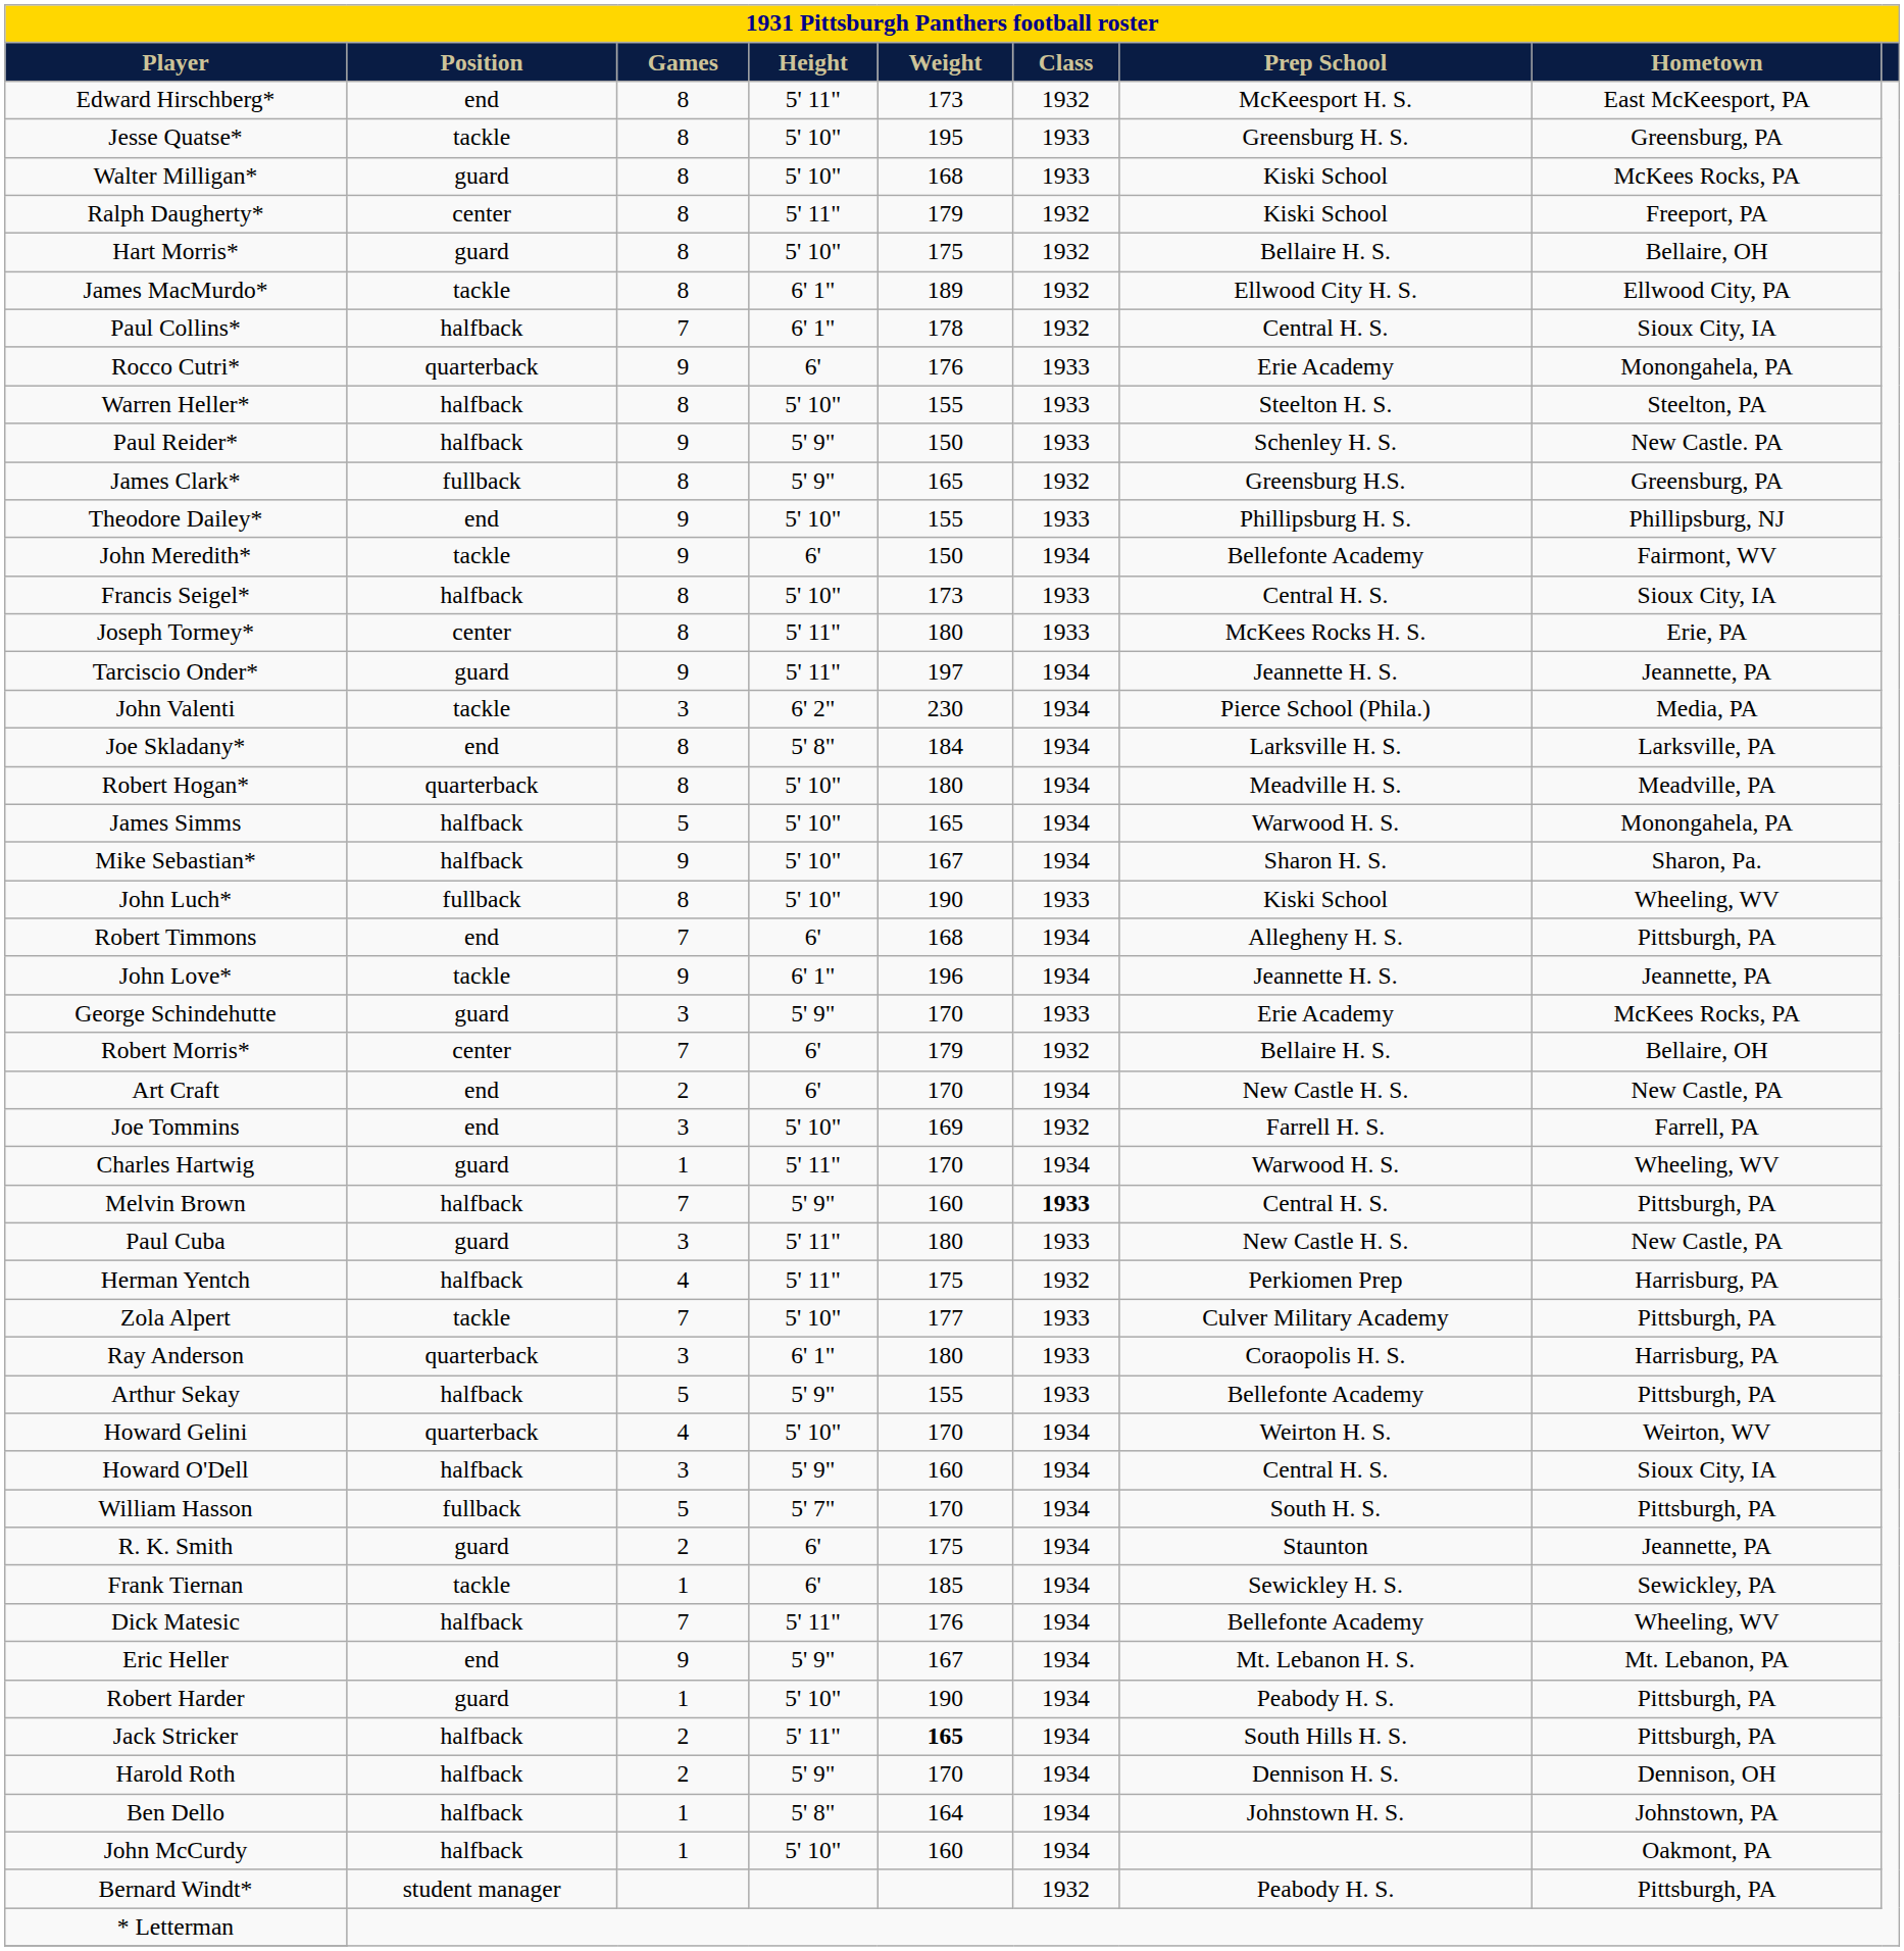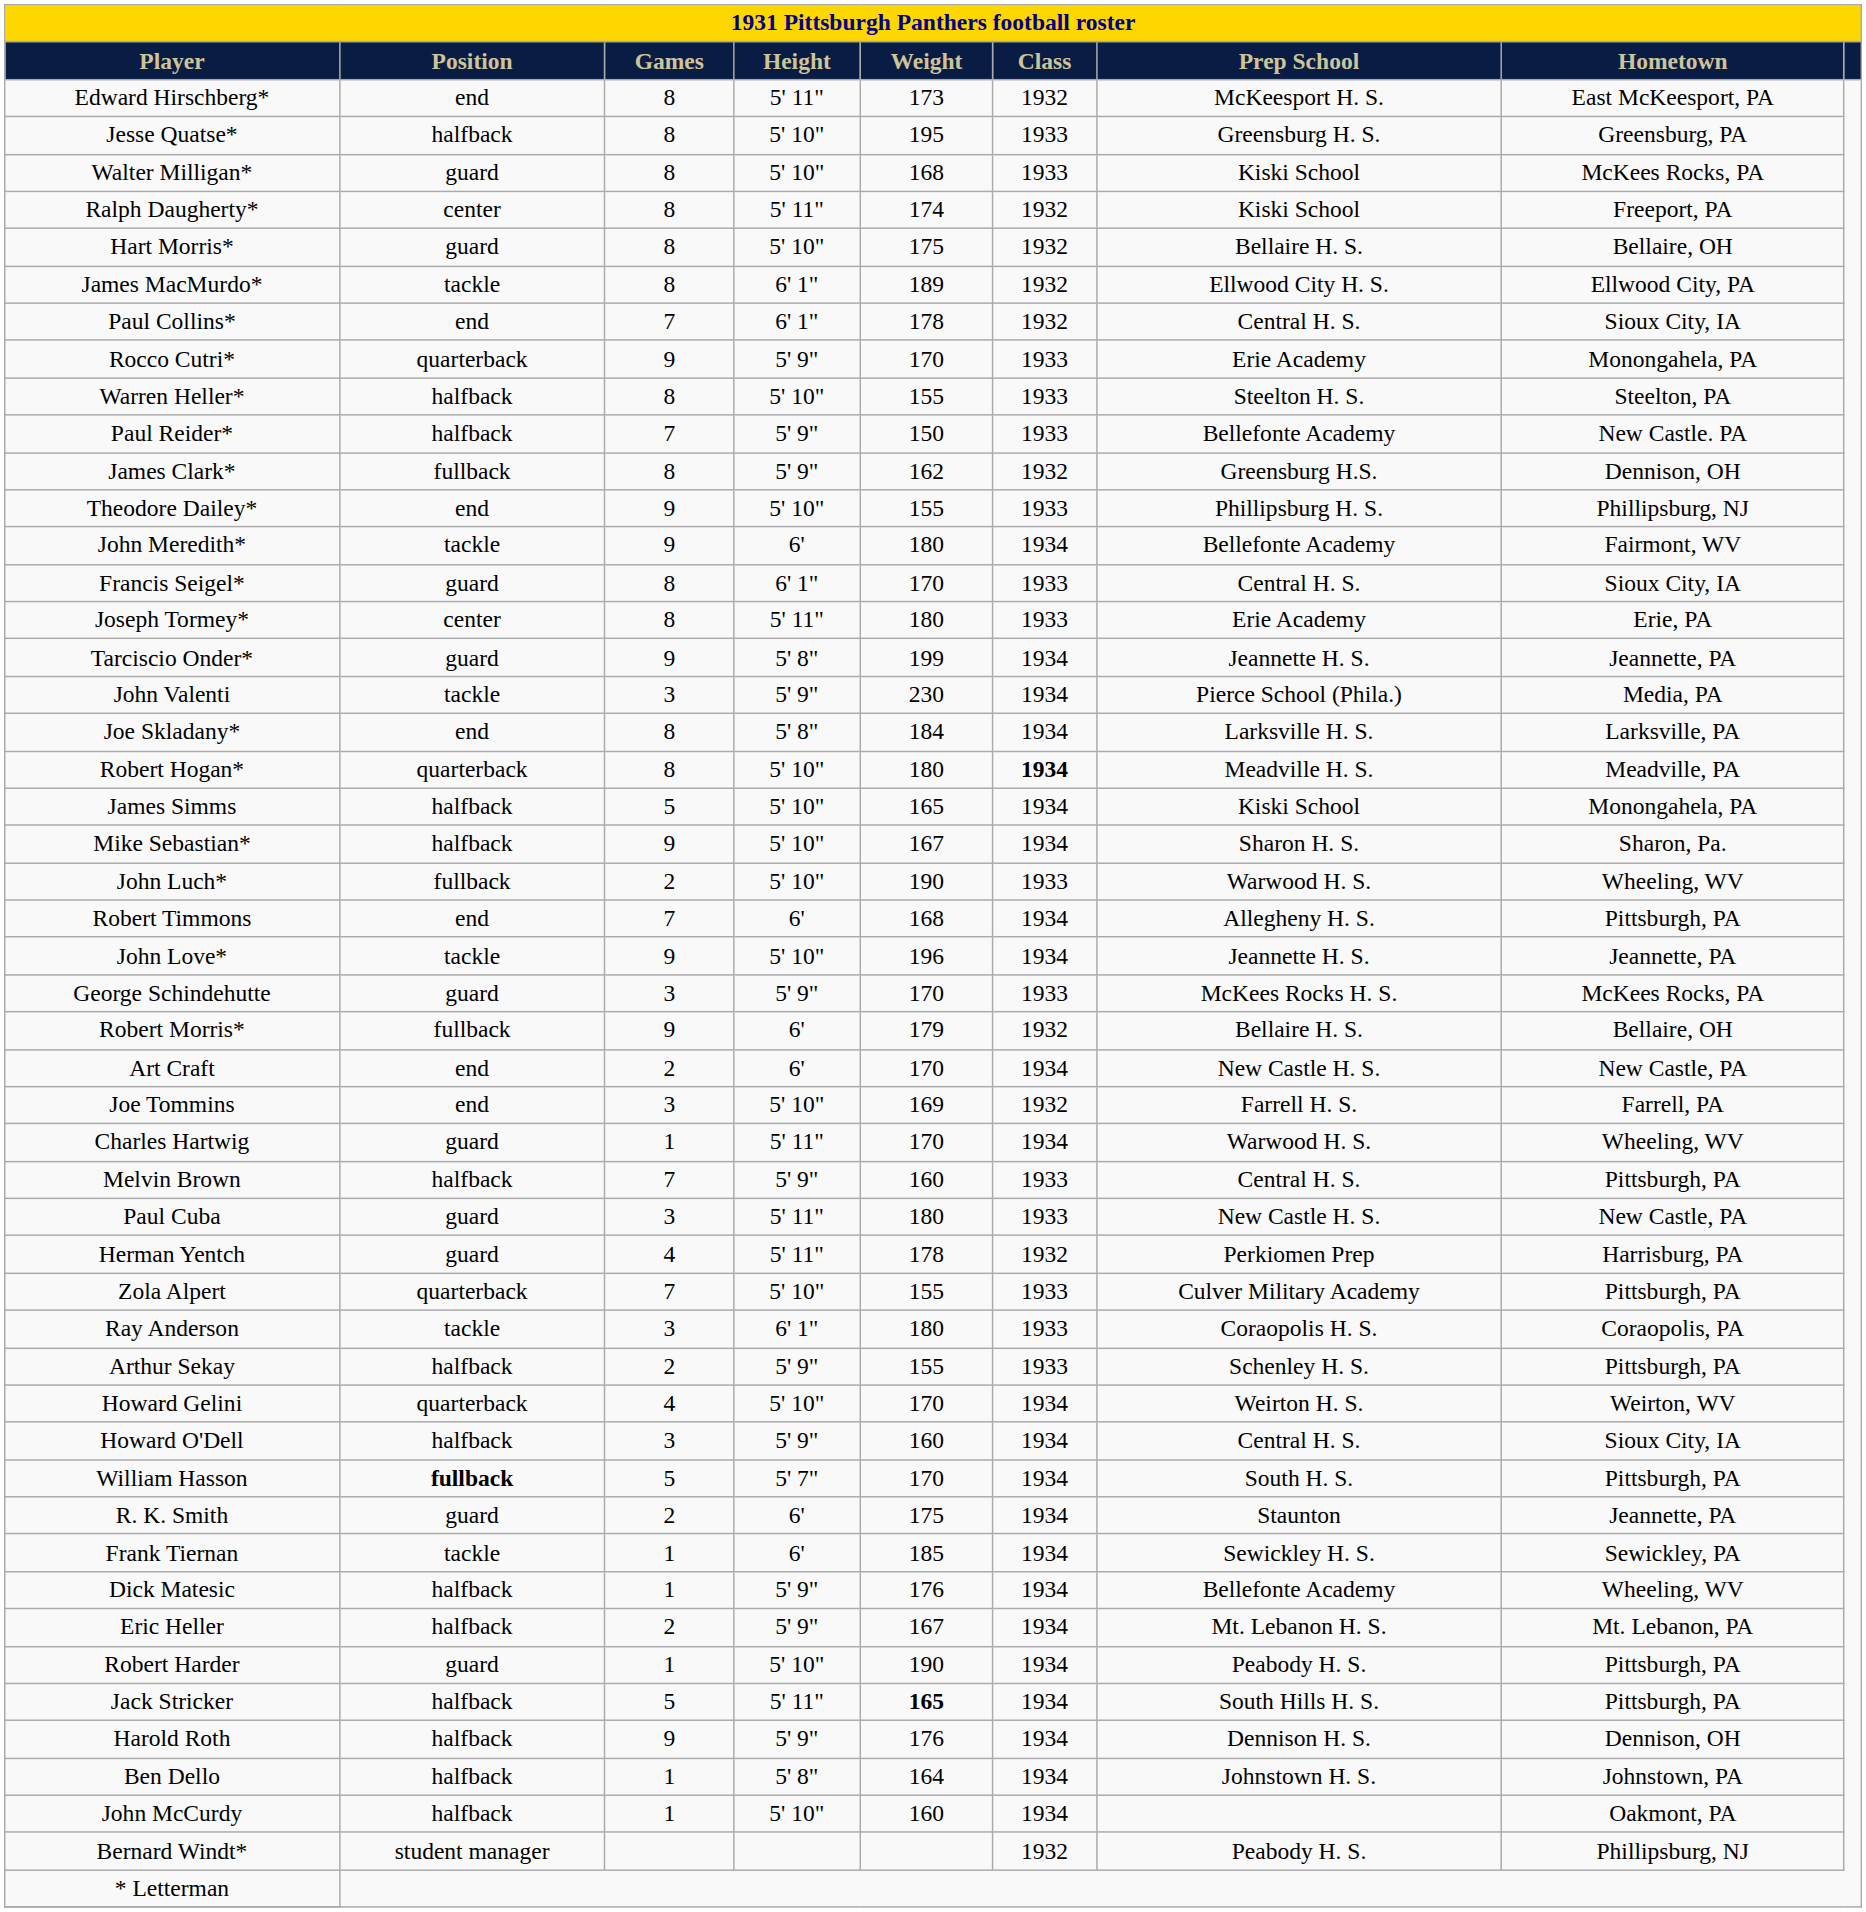Jesse Quatse* | Position: tackle -> halfback
Ralph Daugherty* | Weight: 179 -> 174
Paul Collins* | Position: halfback -> end
Rocco Cutri* | Height: 6' -> 5' 9"
Rocco Cutri* | Weight: 176 -> 170
Paul Reider* | Games: 9 -> 7
Paul Reider* | Prep School: Schenley H. S. -> Bellefonte Academy
James Clark* | Weight: 165 -> 162
James Clark* | Hometown: Greensburg, PA -> Dennison, OH
John Meredith* | Weight: 150 -> 180
Francis Seigel* | Position: halfback -> guard
Francis Seigel* | Height: 5' 10" -> 6' 1"
Francis Seigel* | Weight: 173 -> 170
Joseph Tormey* | Prep School: McKees Rocks H. S. -> Erie Academy
Tarciscio Onder* | Height: 5' 11" -> 5' 8"
Tarciscio Onder* | Weight: 197 -> 199
John Valenti | Height: 6' 2" -> 5' 9"
Robert Hogan* | Class: normal -> bold
James Simms | Prep School: Warwood H. S. -> Kiski School
John Luch* | Games: 8 -> 2
John Luch* | Prep School: Kiski School -> Warwood H. S.
John Love* | Height: 6' 1" -> 5' 10"
George Schindehutte | Prep School: Erie Academy -> McKees Rocks H. S.
Robert Morris* | Position: center -> fullback
Robert Morris* | Games: 7 -> 9
Melvin Brown | Class: bold -> normal
Herman Yentch | Position: halfback -> guard
Herman Yentch | Weight: 175 -> 178
Zola Alpert | Position: tackle -> quarterback
Zola Alpert | Weight: 177 -> 155
Ray Anderson | Position: quarterback -> tackle
Ray Anderson | Hometown: Harrisburg, PA -> Coraopolis, PA
Arthur Sekay | Games: 5 -> 2
Arthur Sekay | Prep School: Bellefonte Academy -> Schenley H. S.
William Hasson | Position: normal -> bold
Dick Matesic | Games: 7 -> 1
Dick Matesic | Height: 5' 11" -> 5' 9"
Eric Heller | Position: end -> halfback
Eric Heller | Games: 9 -> 2
Jack Stricker | Games: 2 -> 5
Harold Roth | Games: 2 -> 9
Harold Roth | Weight: 170 -> 176
Bernard Windt* | Hometown: Pittsburgh, PA -> Phillipsburg, NJ
